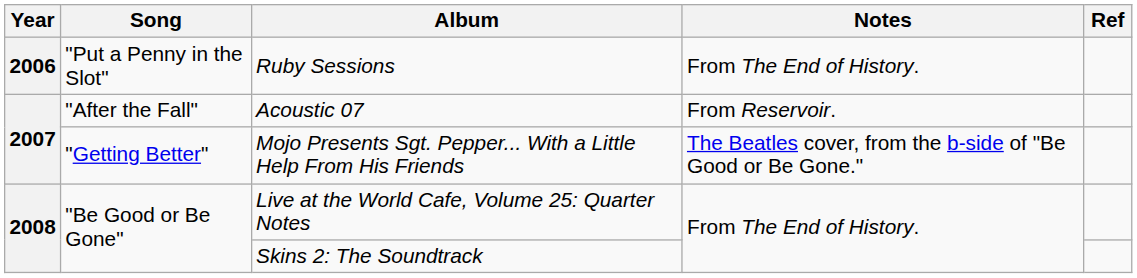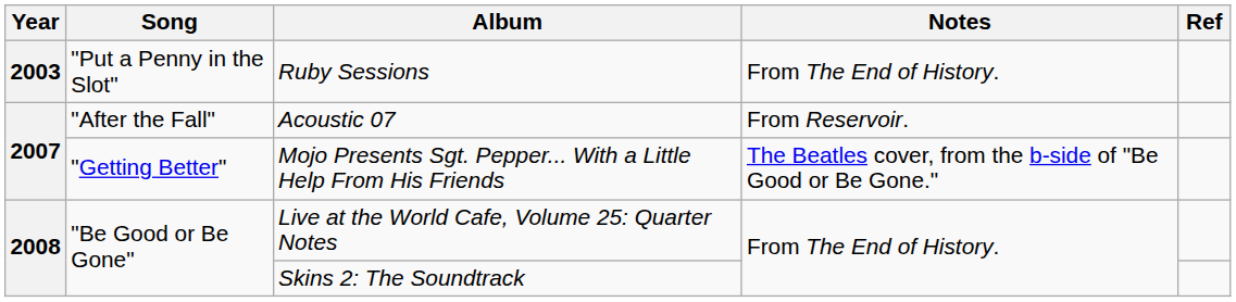Ruby Sessions | Year: 2006 -> 2003
